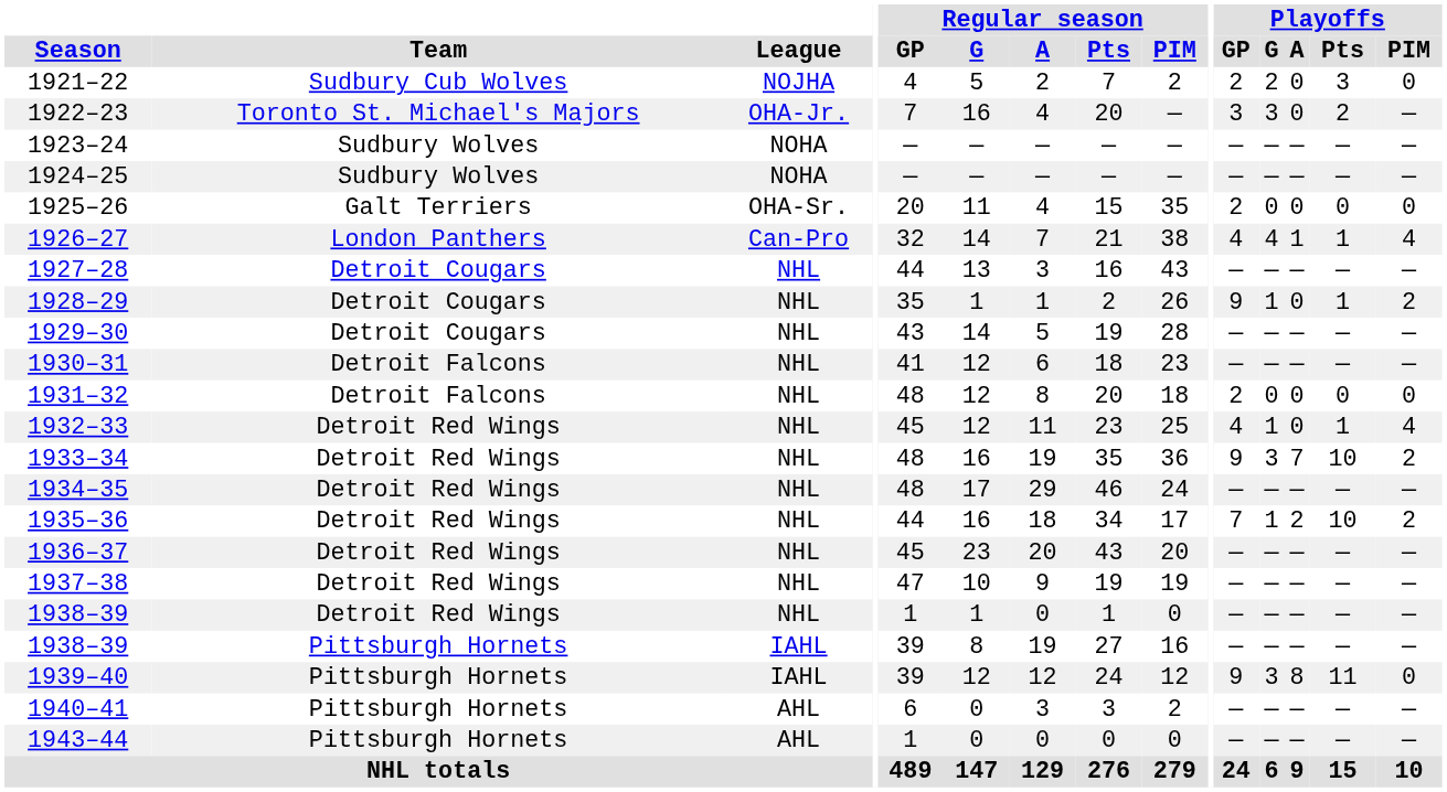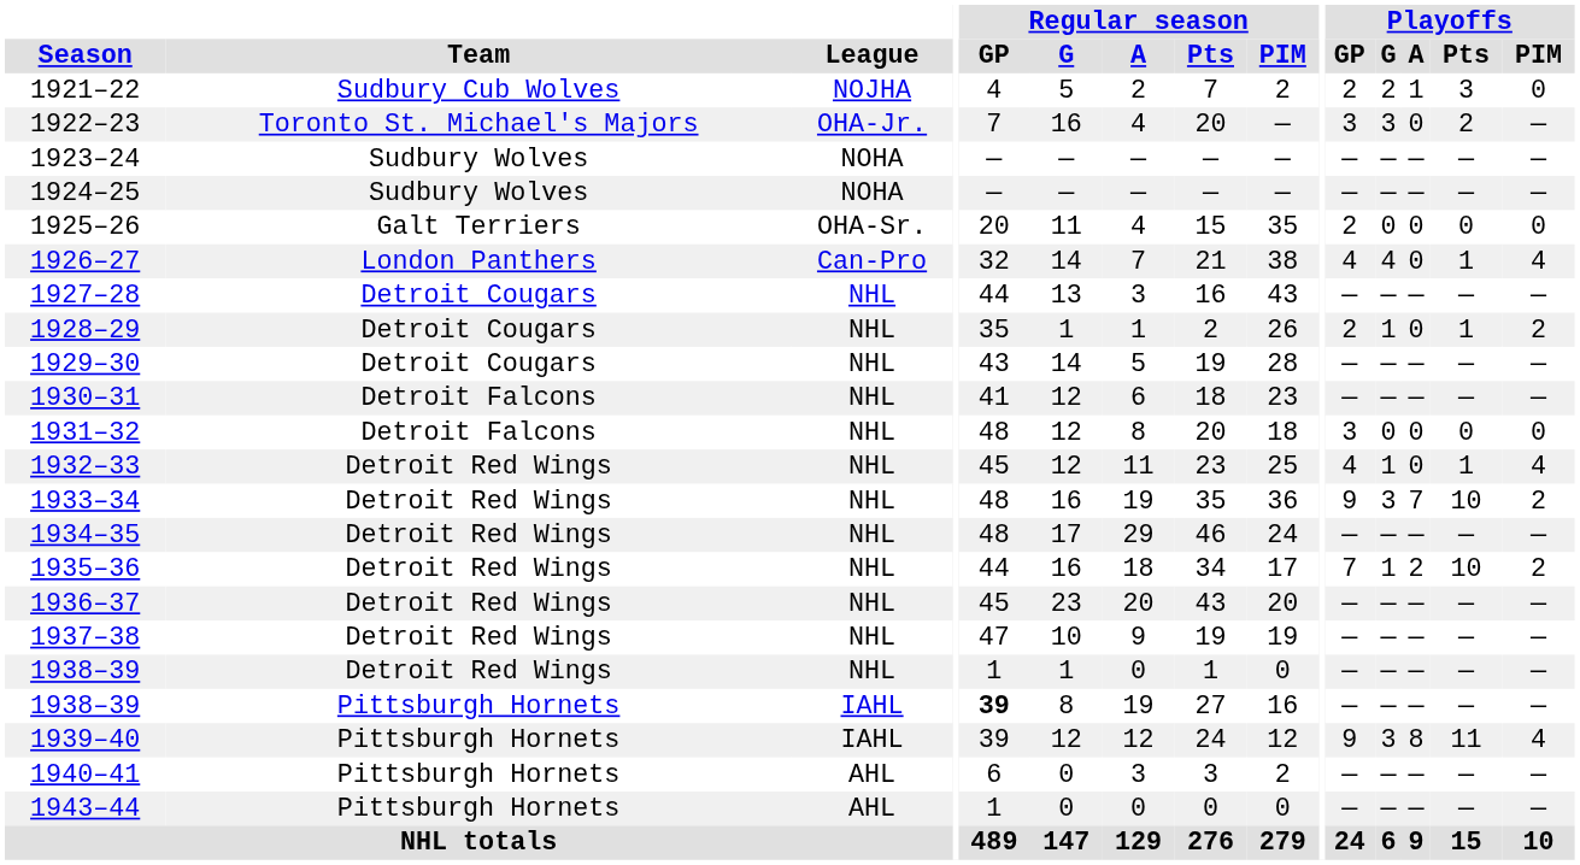1921–22 | Playoffs / A: 0 -> 1
1926–27 | Playoffs / A: 1 -> 0
1928–29 | Playoffs / GP: 9 -> 2
1931–32 | Playoffs / GP: 2 -> 3
1938–39 / Pittsburgh Hornets | Regular season / GP: normal -> bold
1939–40 | Playoffs / PIM: 0 -> 4
